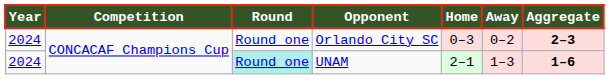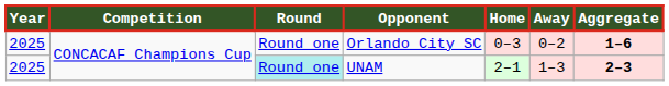Orlando City SC | Year: 2024 -> 2025
Orlando City SC | Aggregate: 2–3 -> 1–6
UNAM | Year: 2024 -> 2025
UNAM | Aggregate: 1–6 -> 2–3
